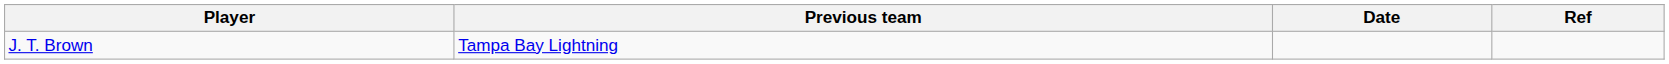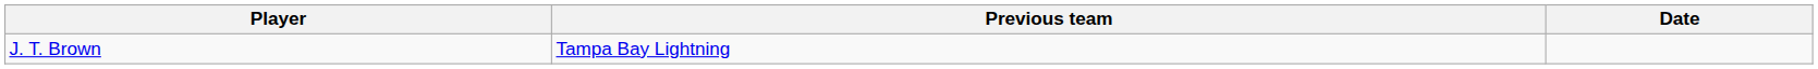- column: Ref
